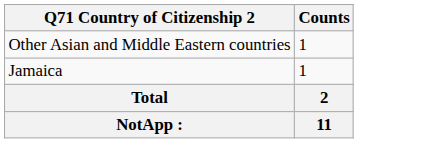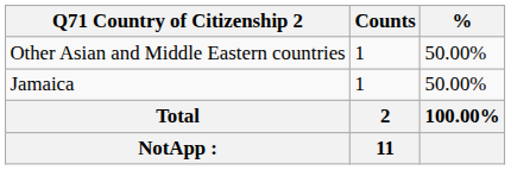+ column: % | 50.00% | 50.00% | 100.00%
